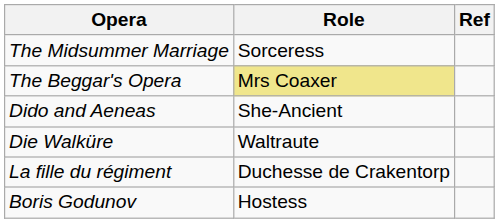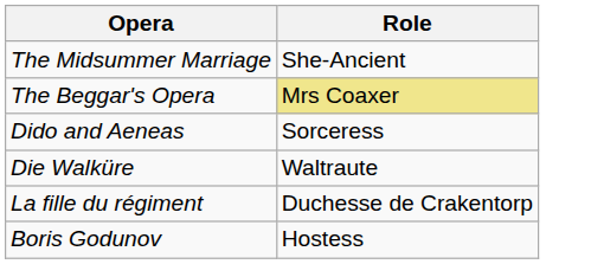- column: Ref
The Midsummer Marriage | Role: Sorceress -> She-Ancient
Dido and Aeneas | Role: She-Ancient -> Sorceress
